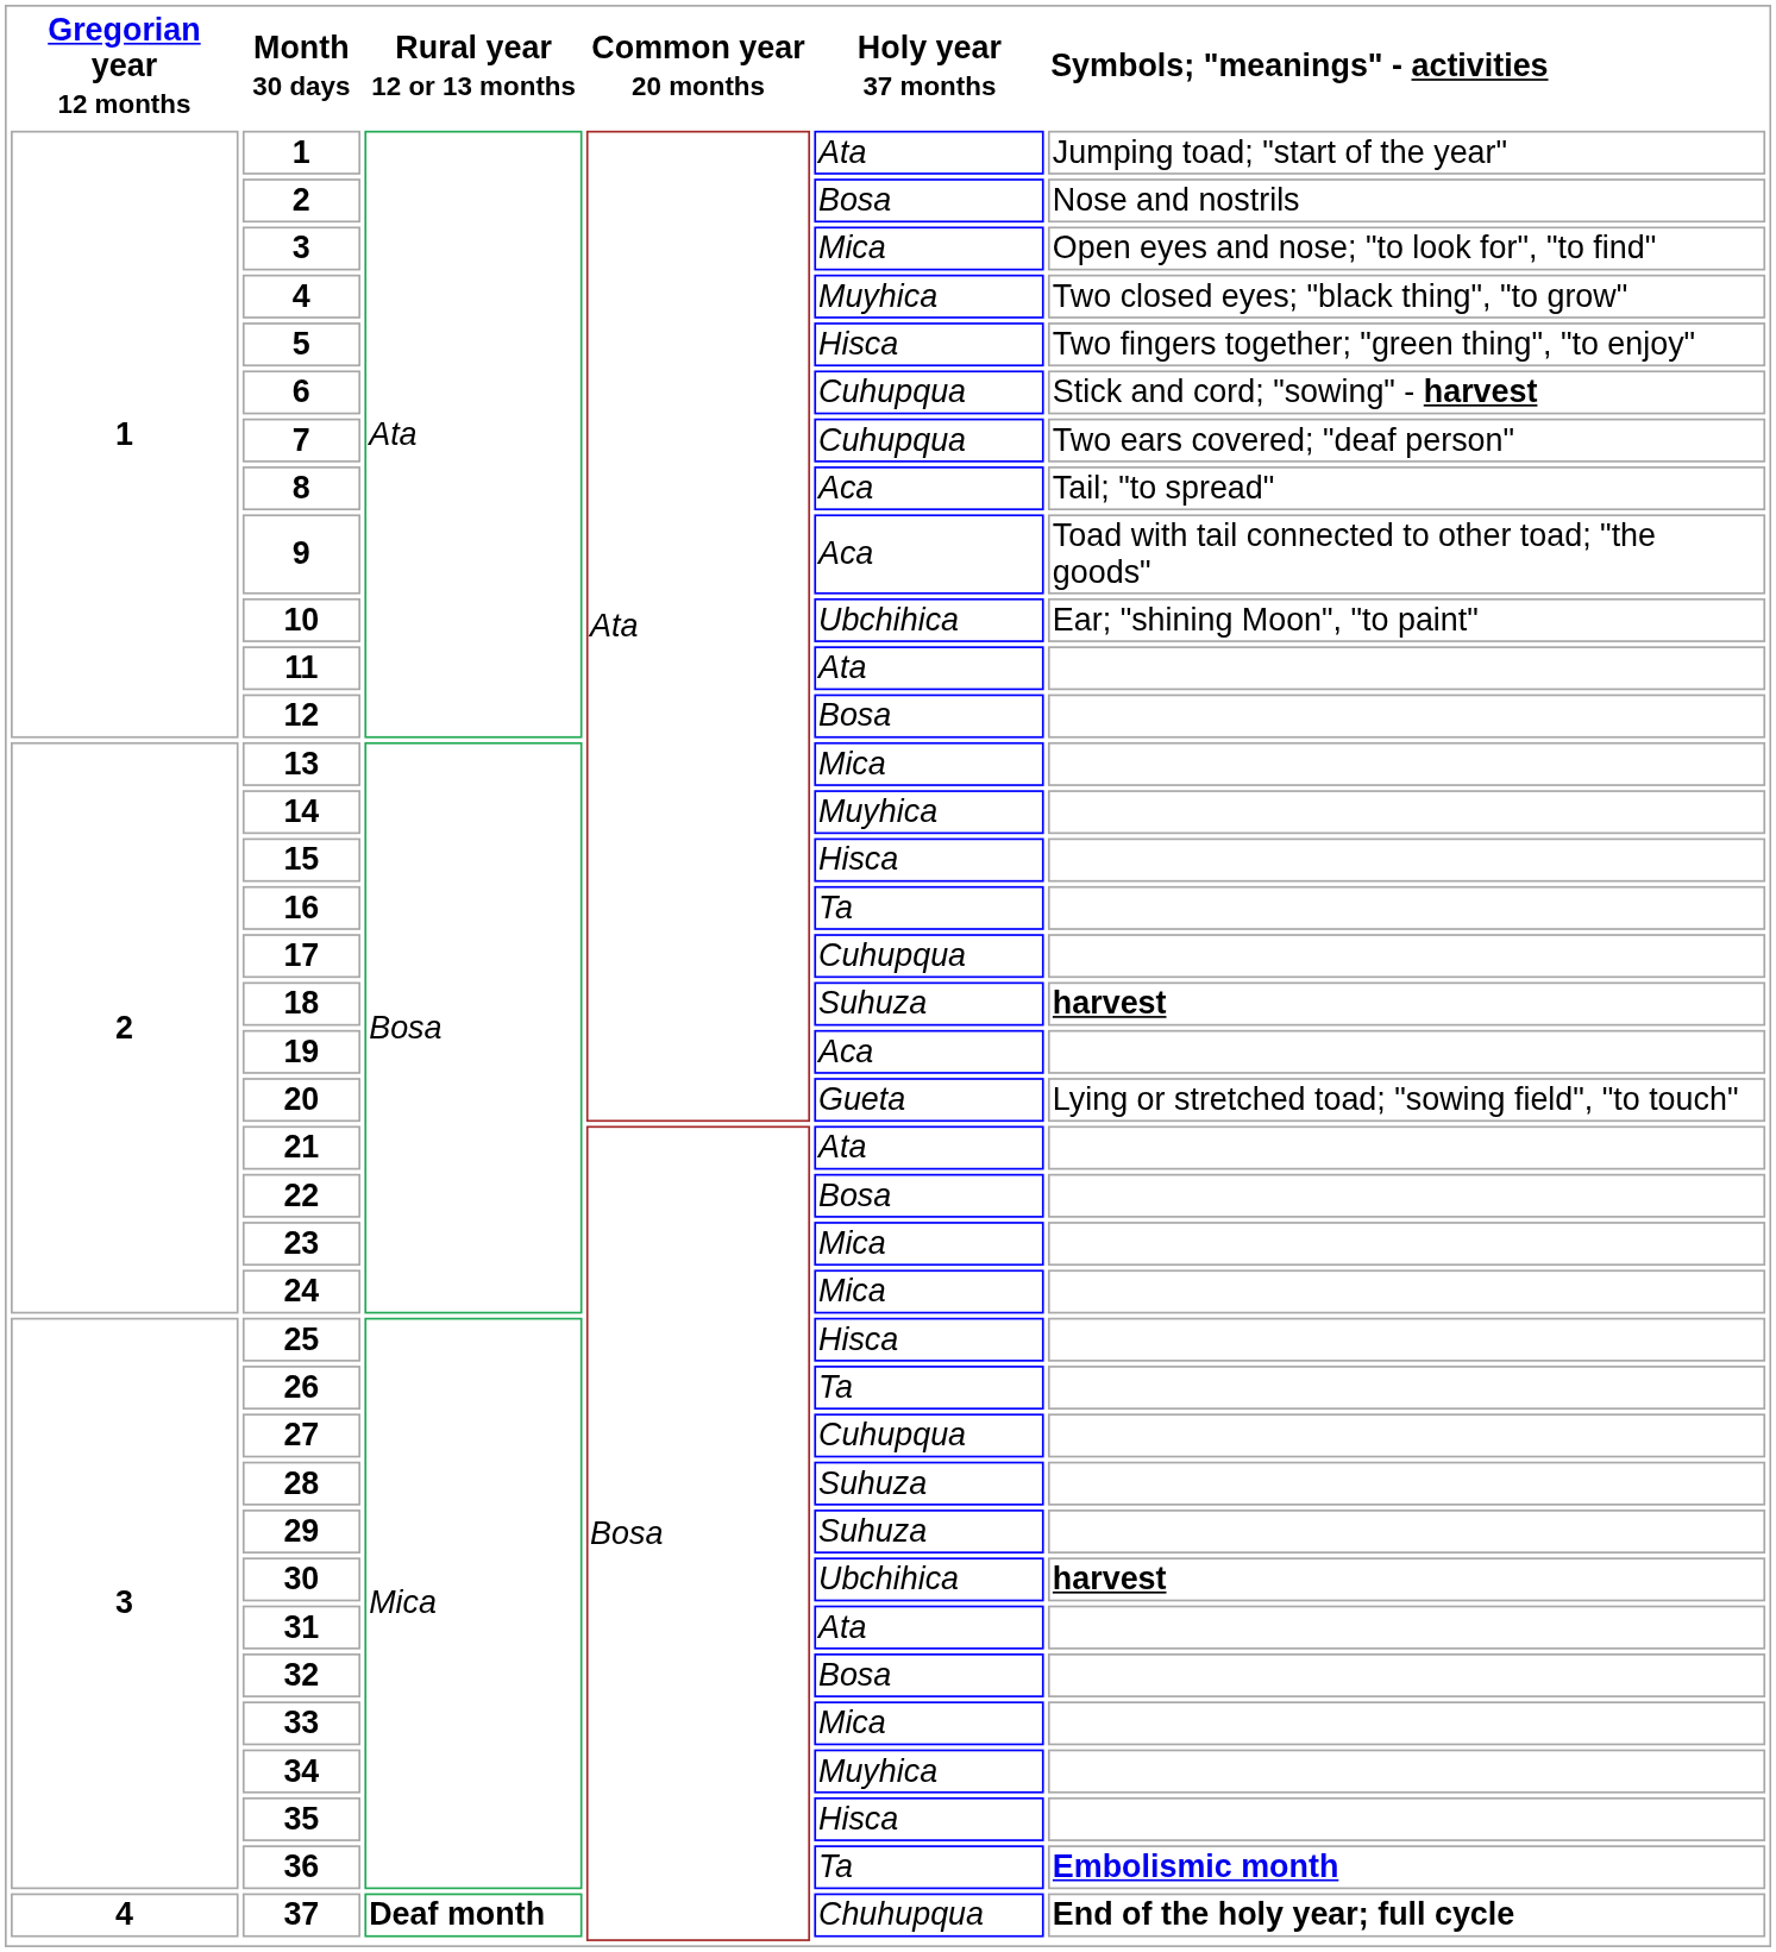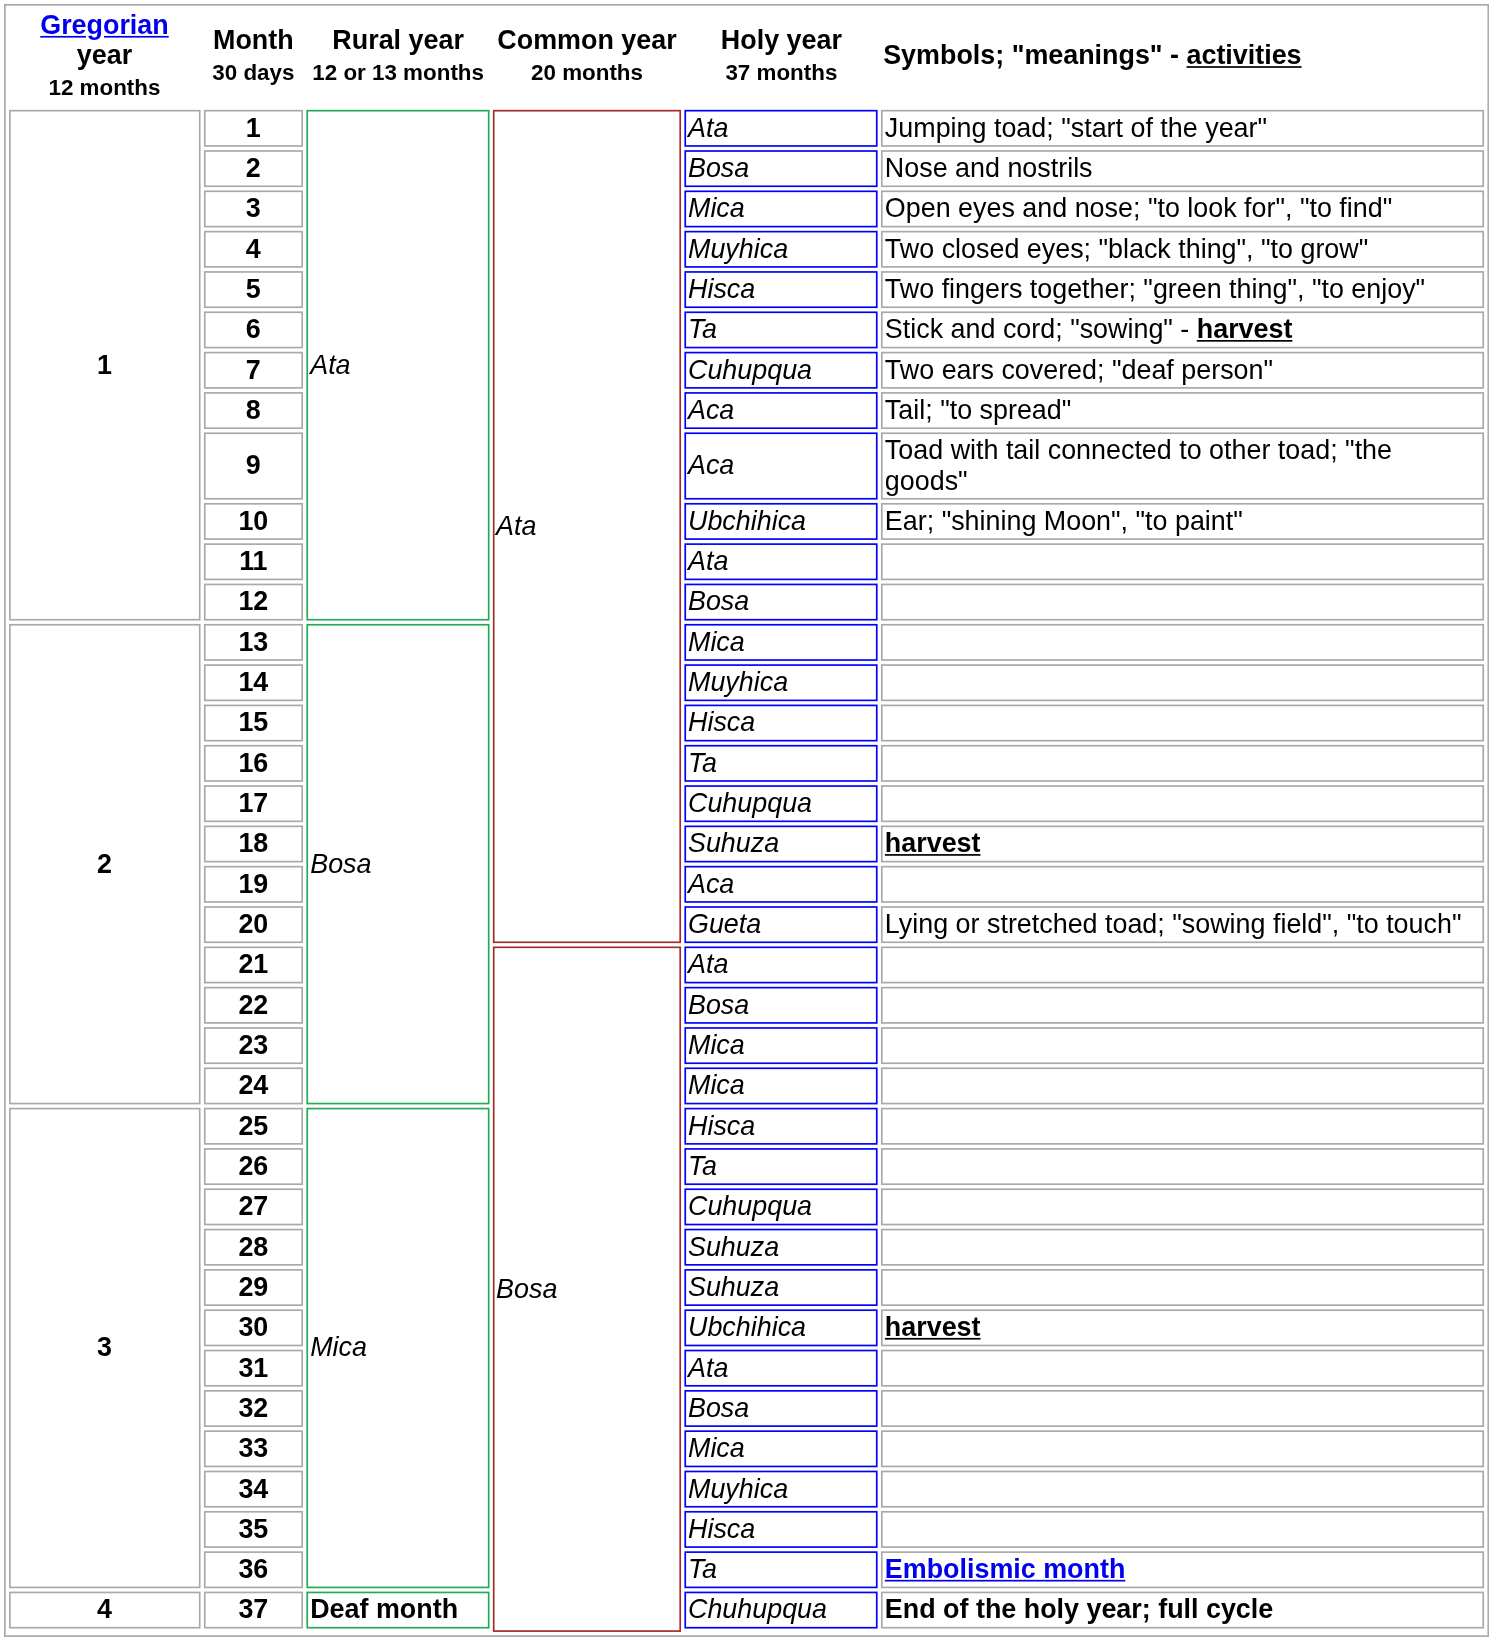6 | Holy year 37 months: Cuhupqua -> Ta
